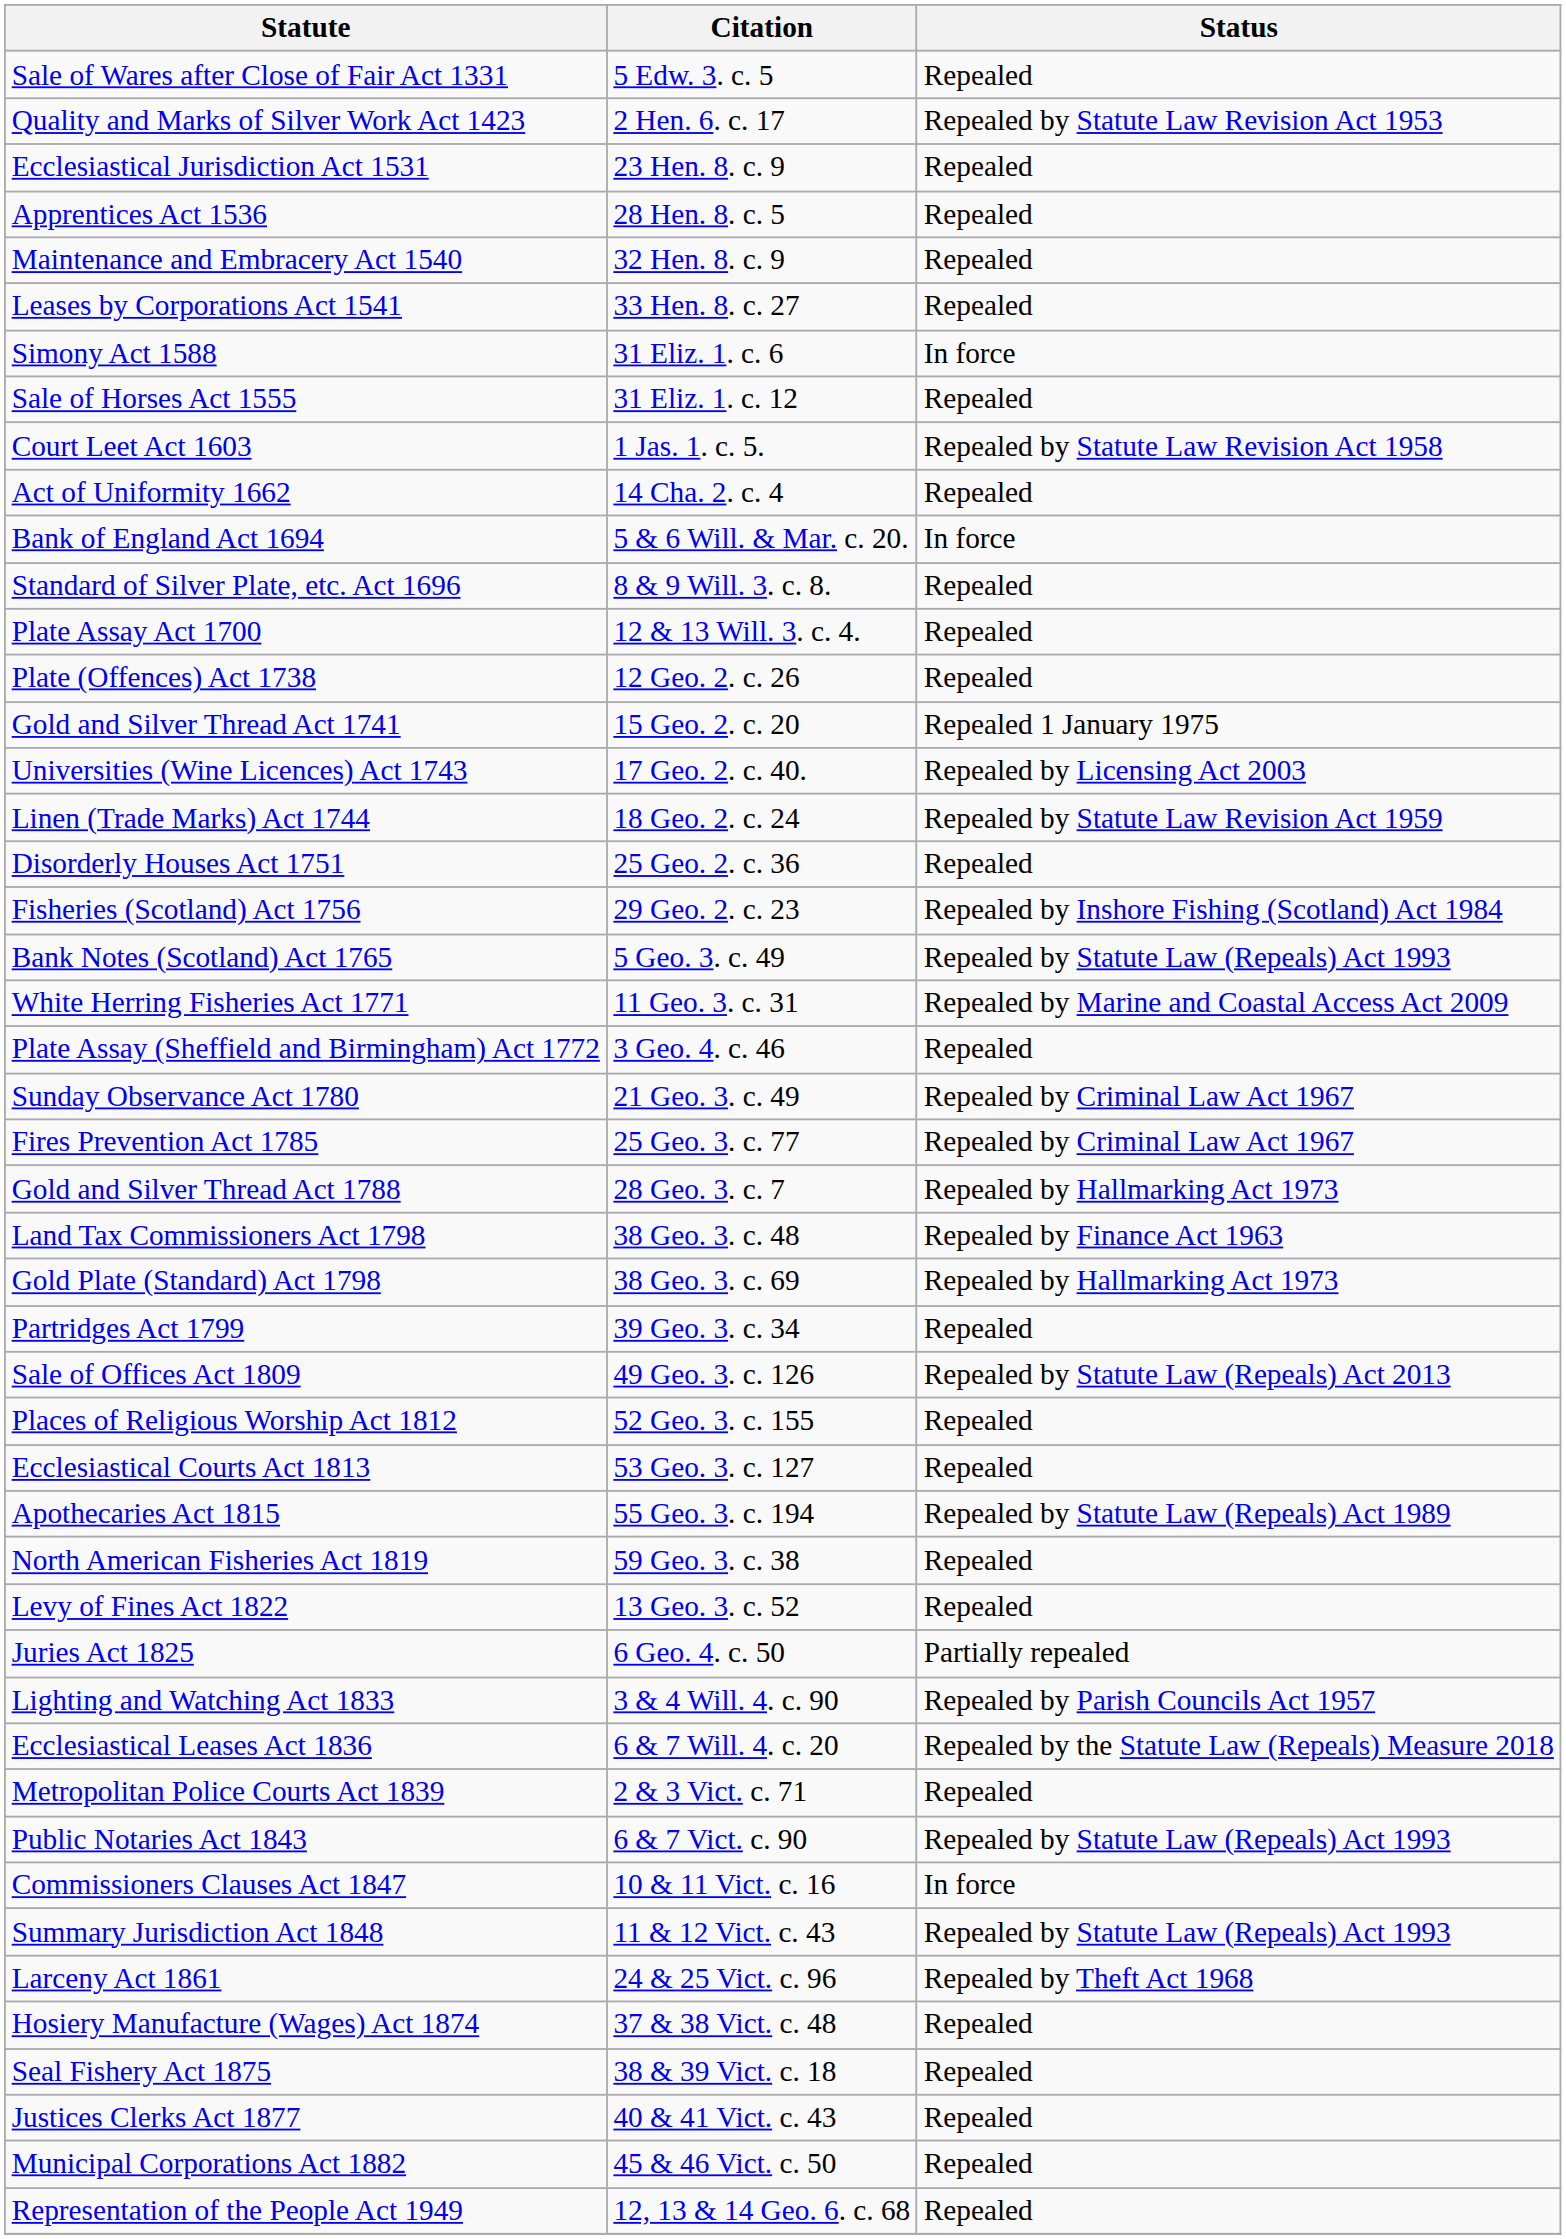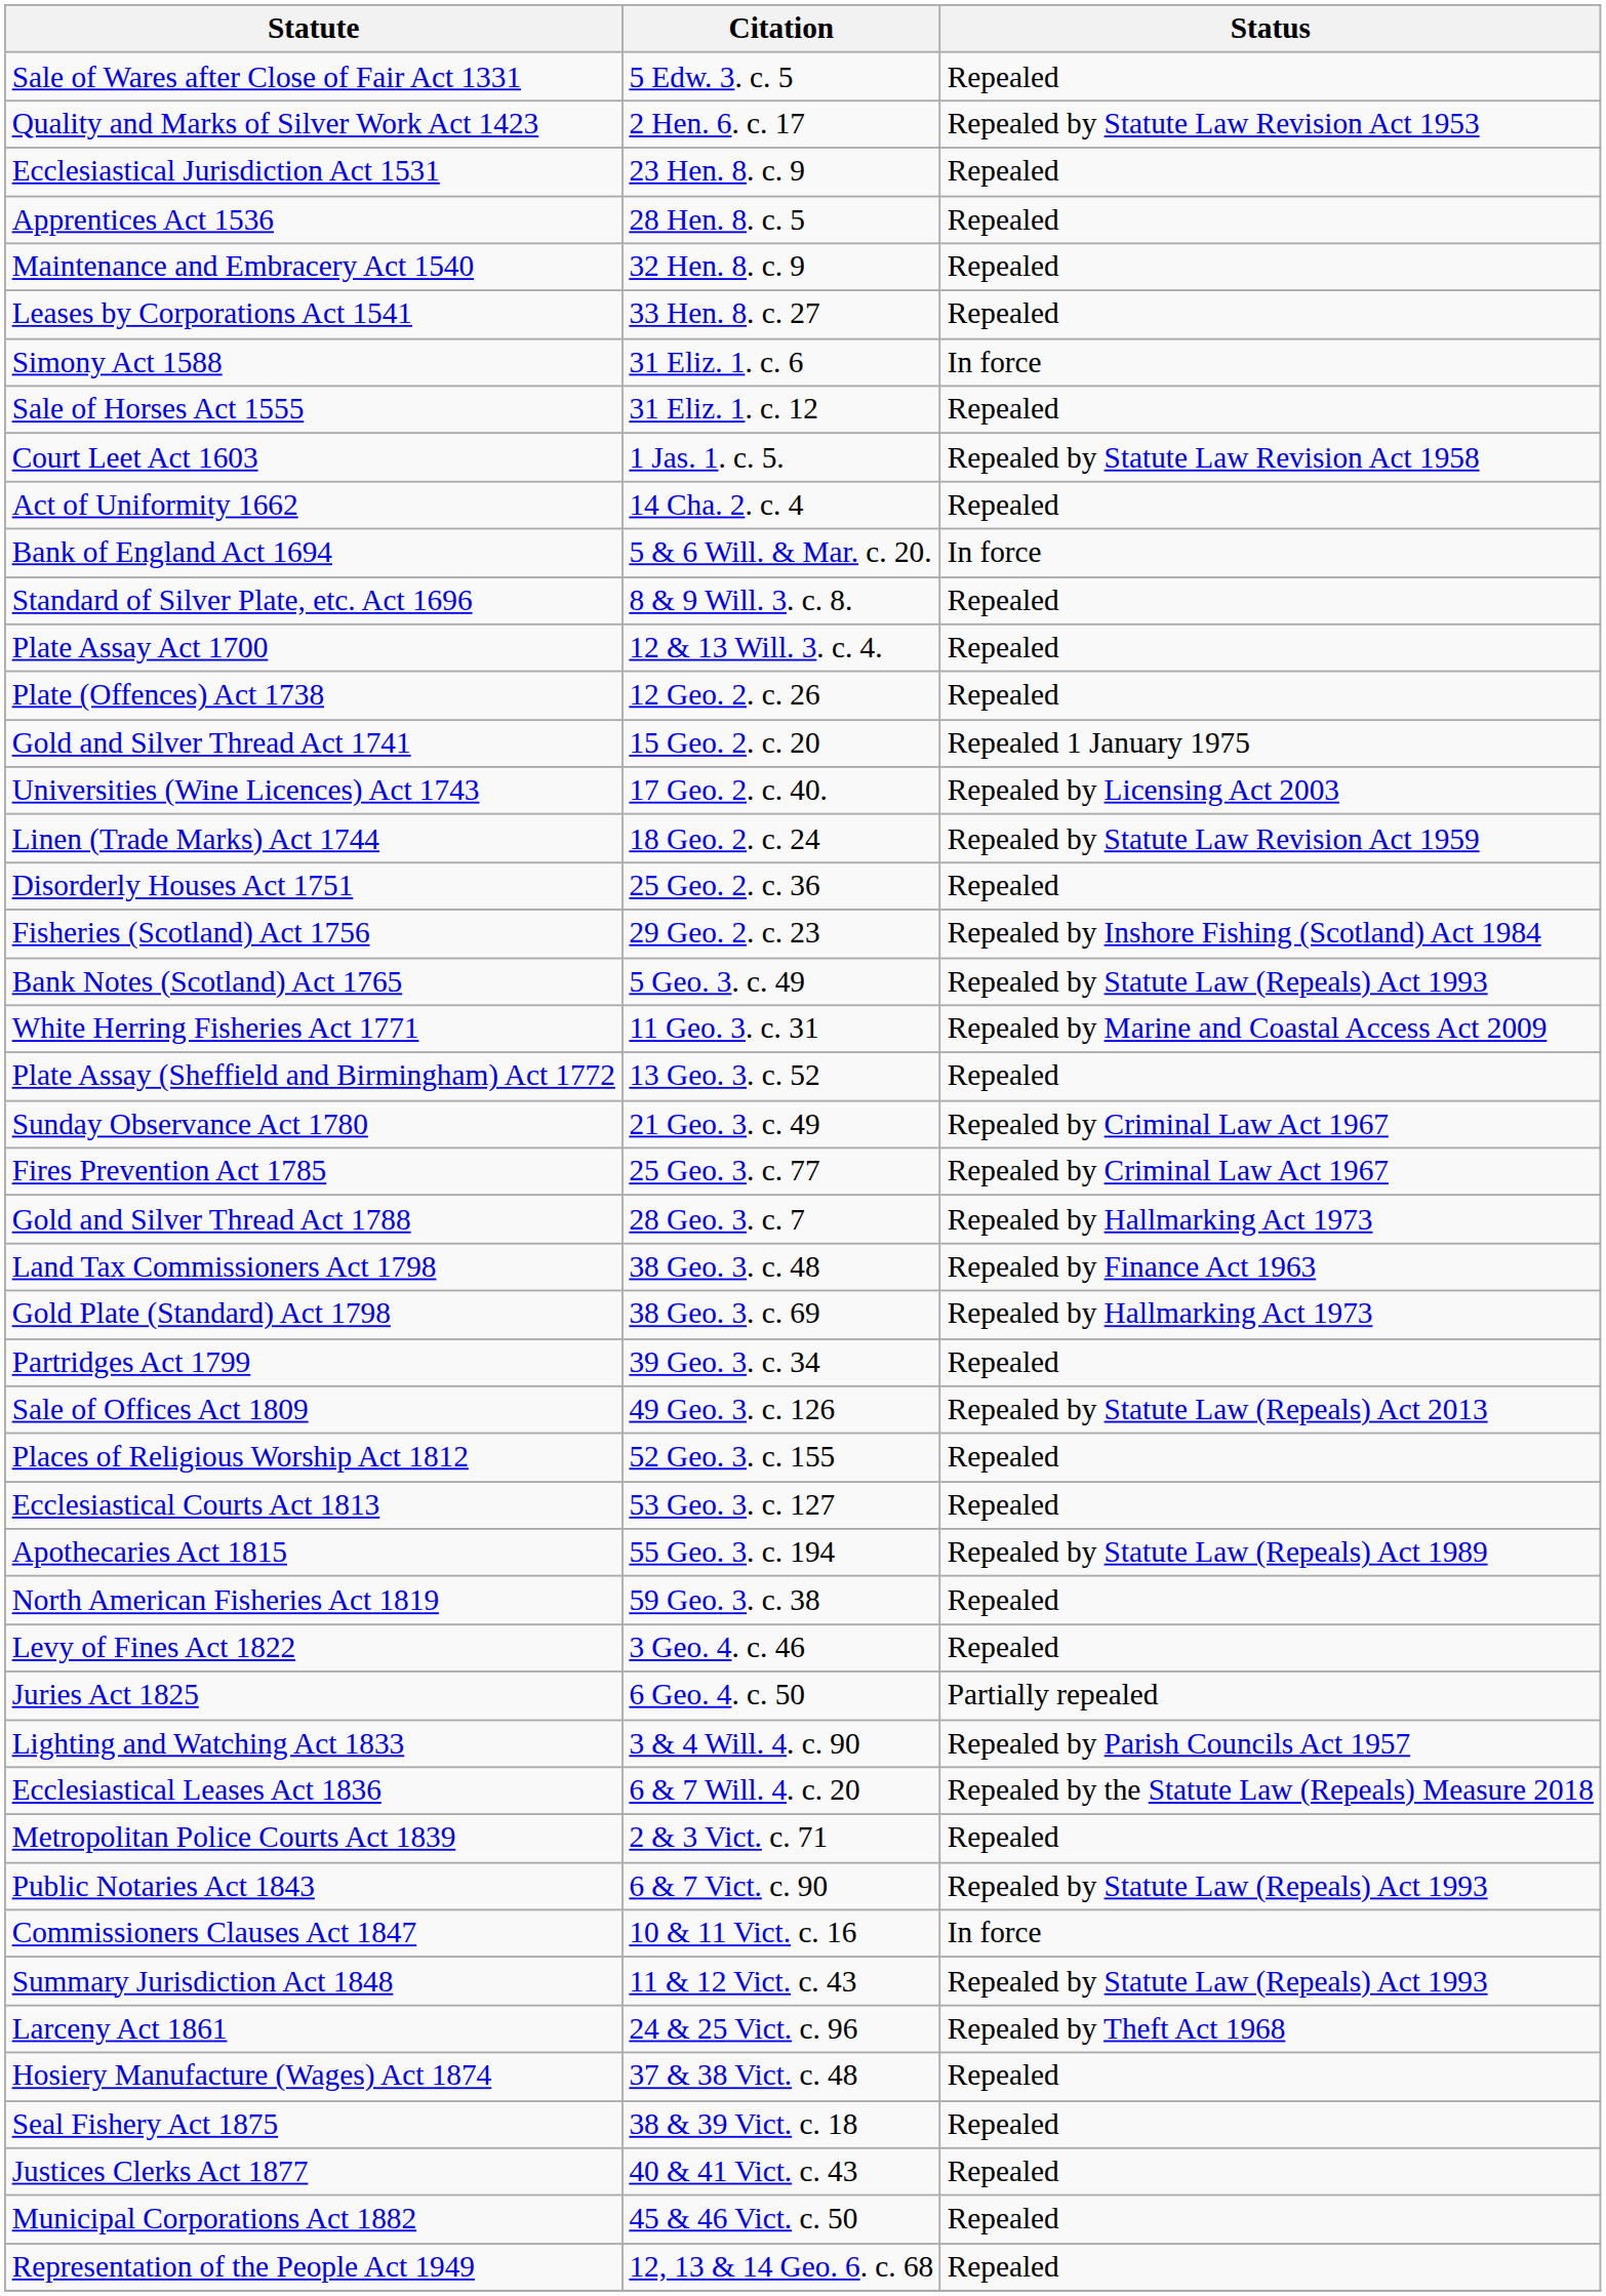Plate Assay (Sheffield and Birmingham) Act 1772 | Citation: 3 Geo. 4. c. 46 -> 13 Geo. 3. c. 52
Levy of Fines Act 1822 | Citation: 13 Geo. 3. c. 52 -> 3 Geo. 4. c. 46
